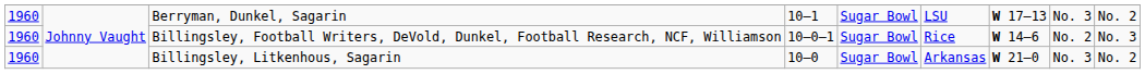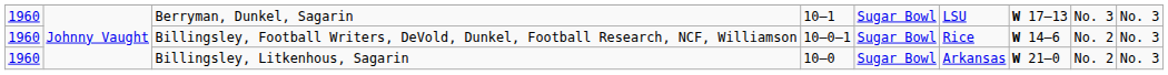Berryman, Dunkel, Sagarin | column 9: No. 2 -> No. 3
Billingsley, Litkenhous, Sagarin | column 8: No. 3 -> No. 2
Billingsley, Litkenhous, Sagarin | column 9: No. 2 -> No. 3
